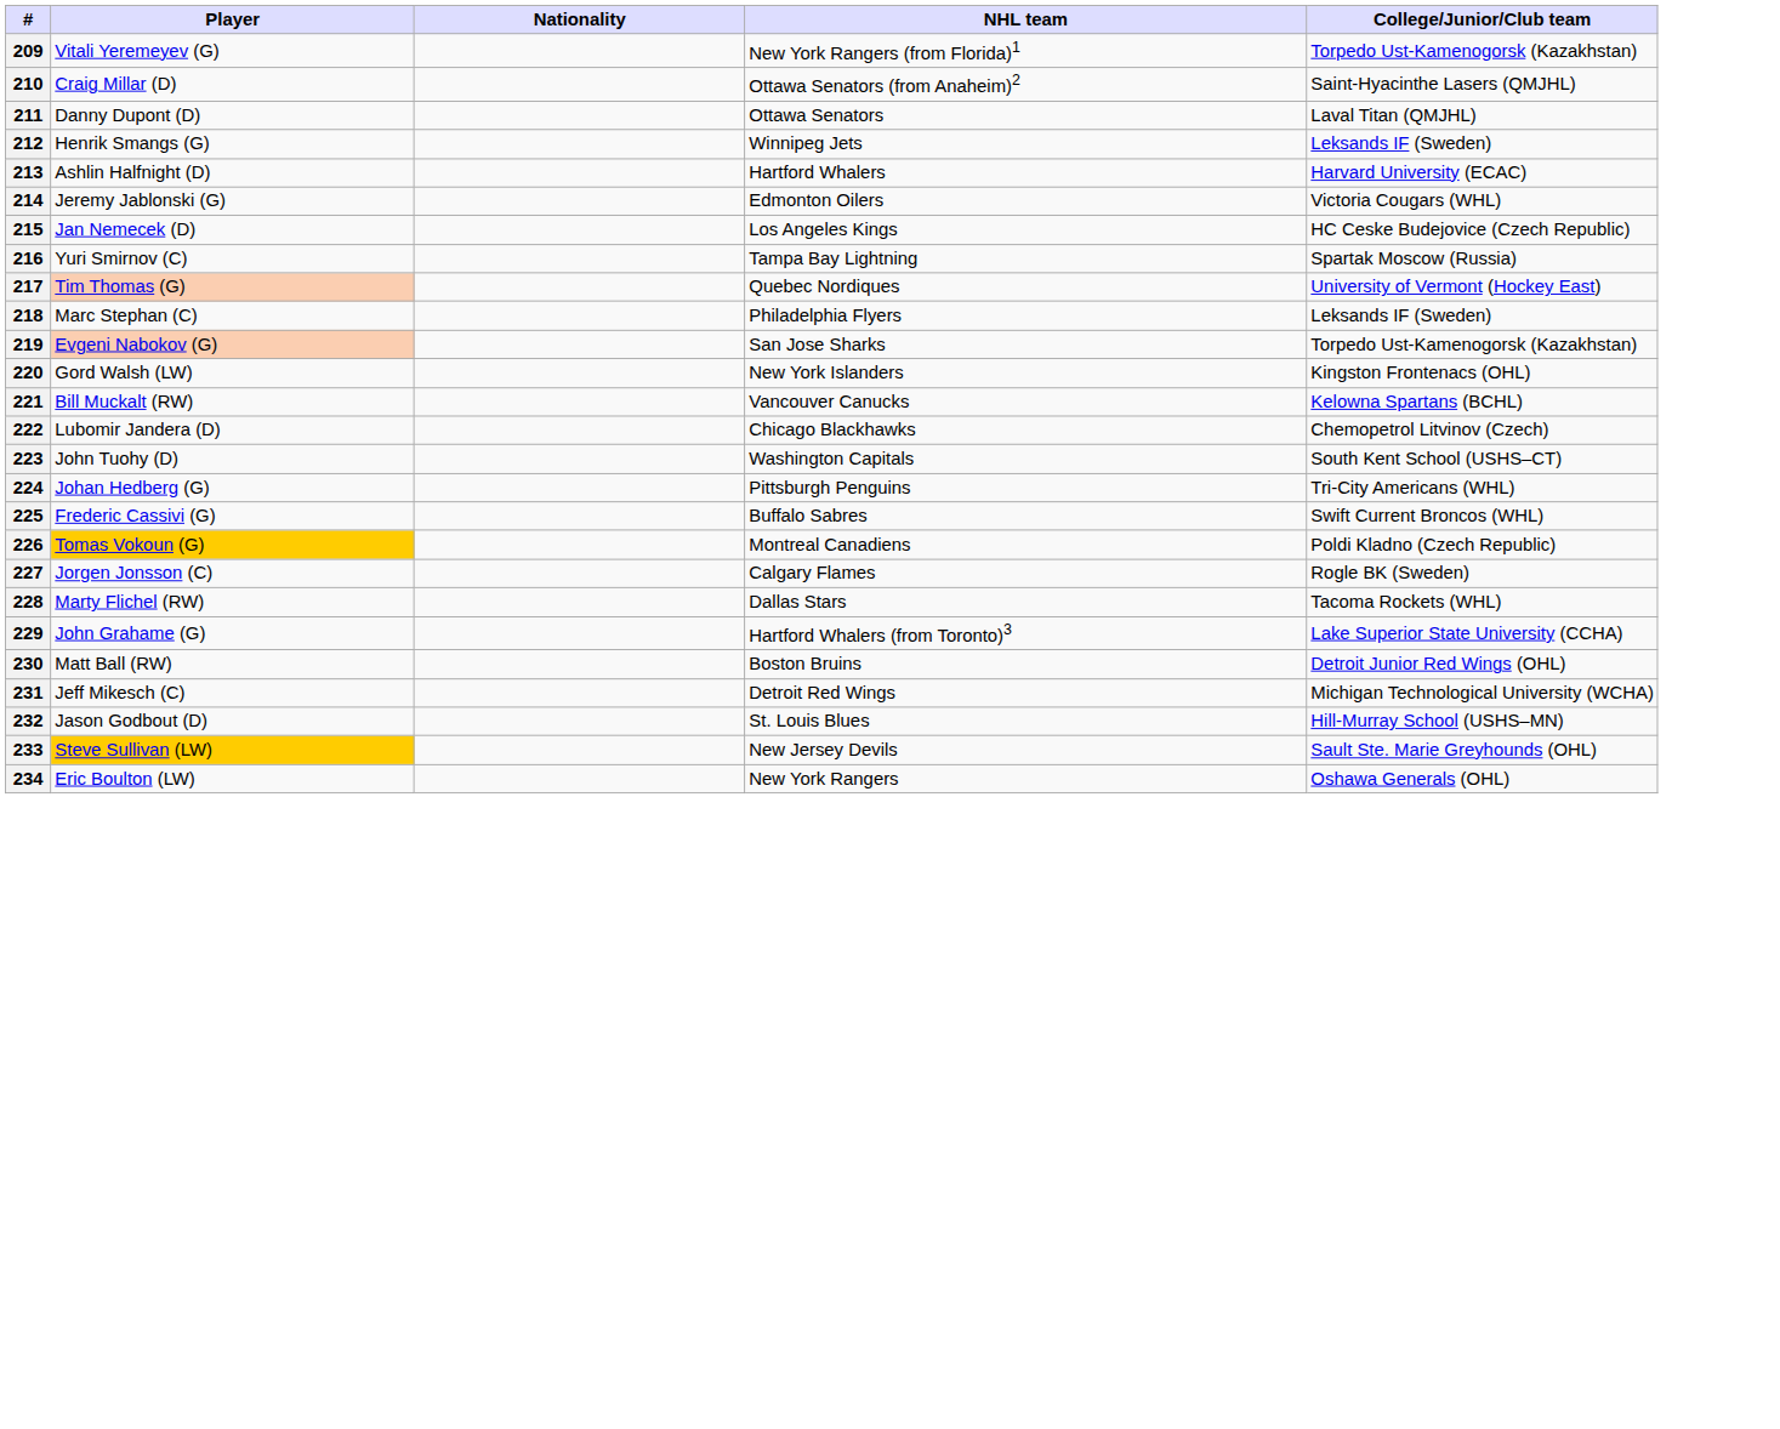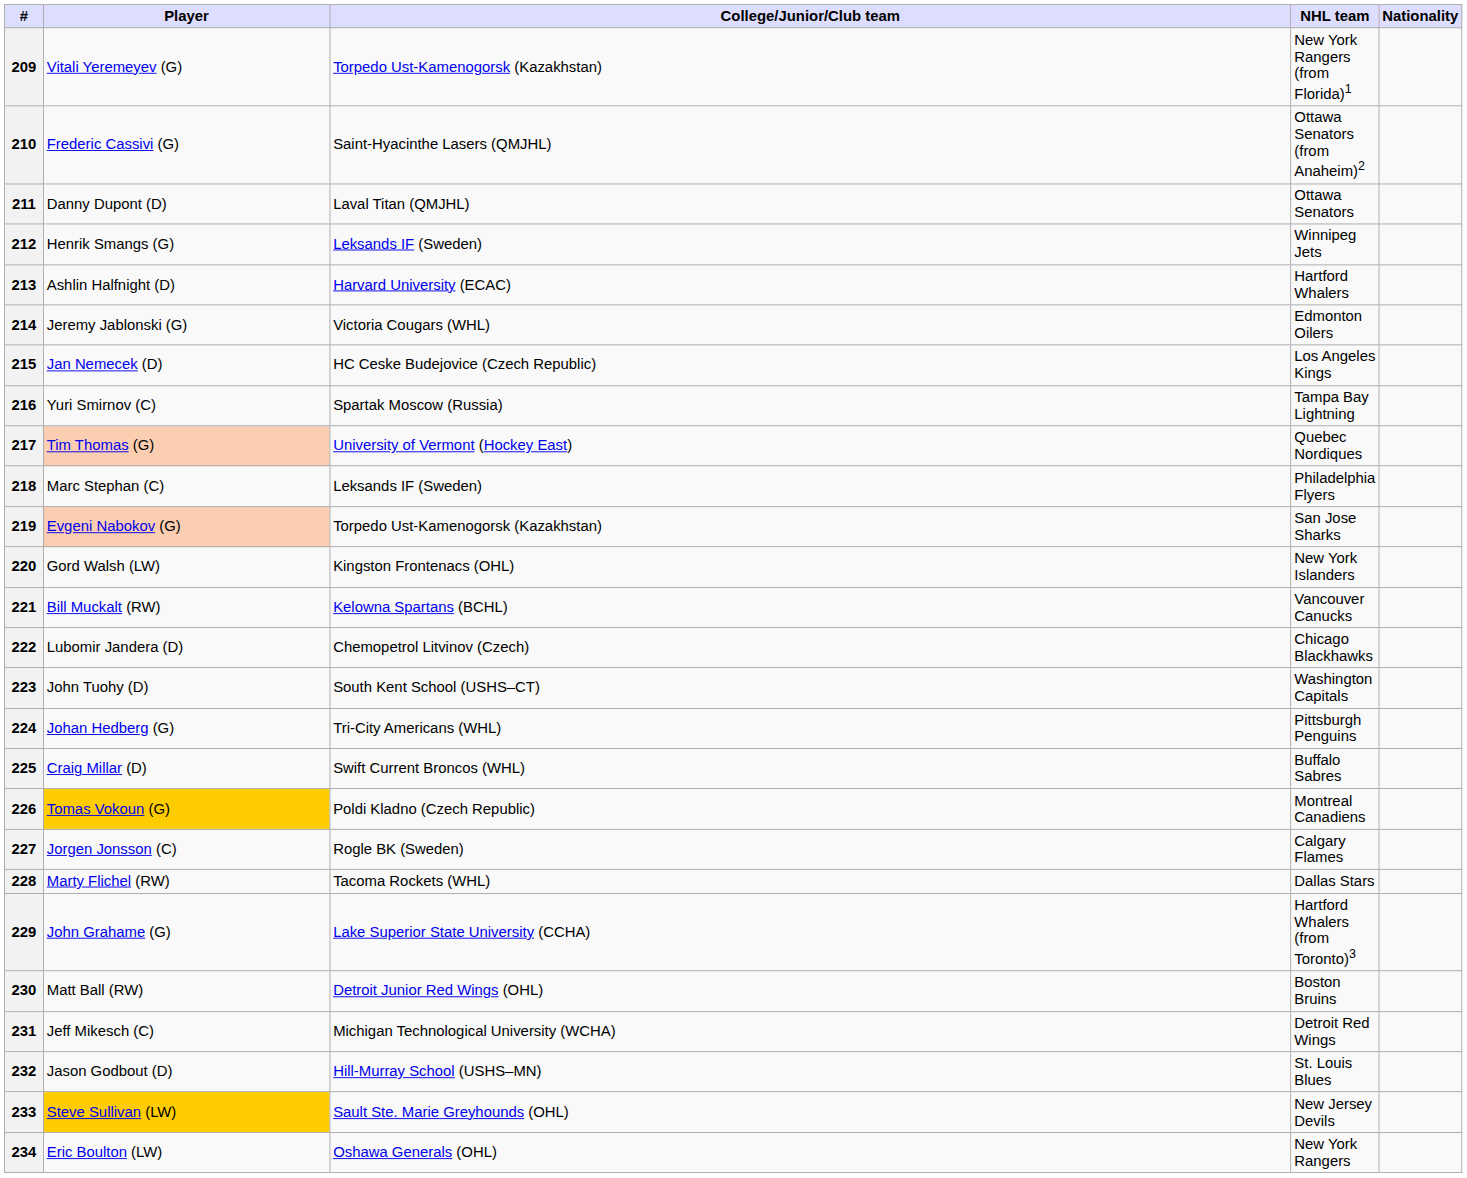columns swapped: Nationality <-> College/Junior/Club team
210 | Player: Craig Millar (D) -> Frederic Cassivi (G)
225 | Player: Frederic Cassivi (G) -> Craig Millar (D)
